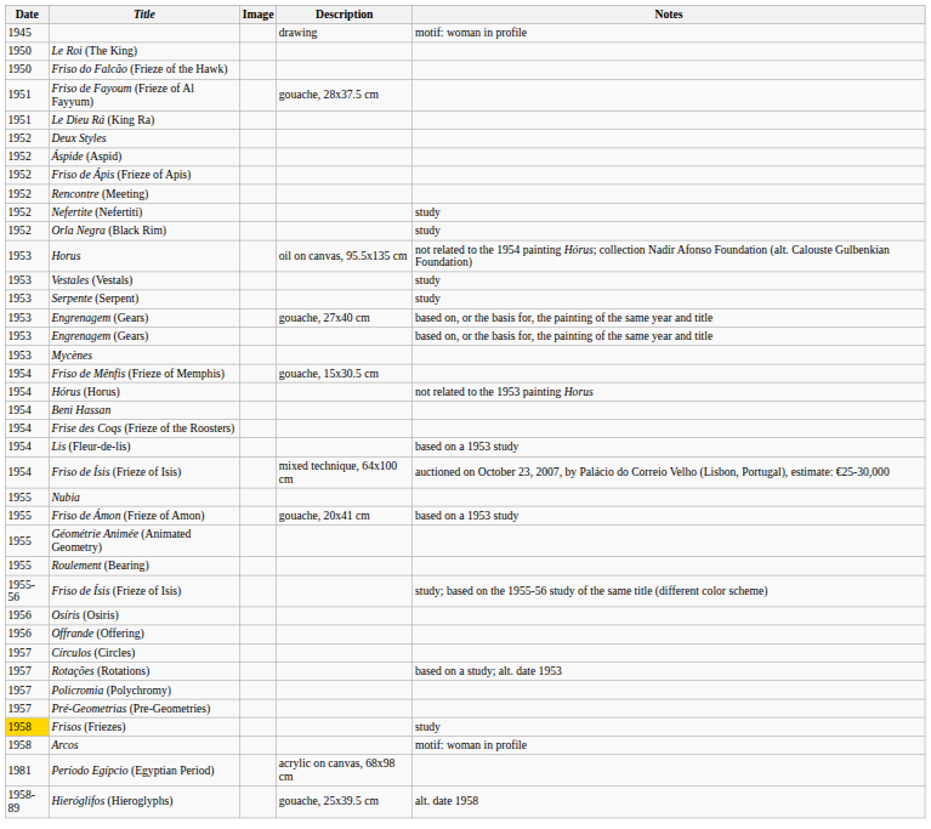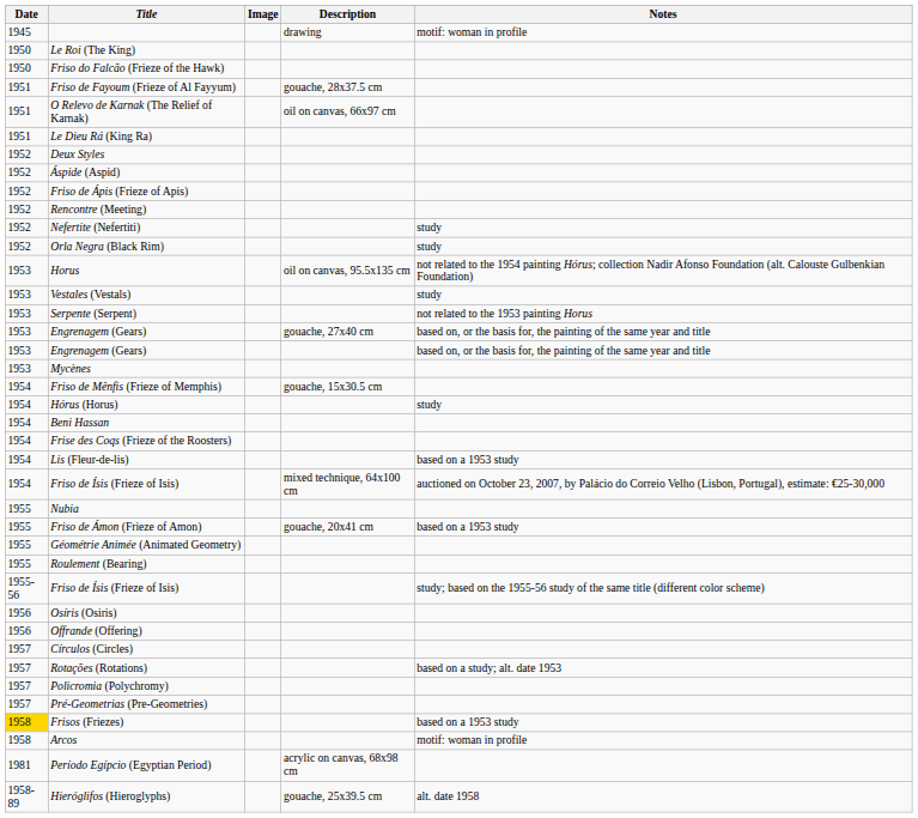+ row: 1951 | O Relevo de Karnak (The Relief of Karnak) | oil on canvas, 66x97 cm
Serpente (Serpent) | Notes: study -> not related to the 1953 painting Horus
Hórus (Horus) | Notes: not related to the 1953 painting Horus -> study
Frisos (Friezes) | Notes: study -> based on a 1953 study
